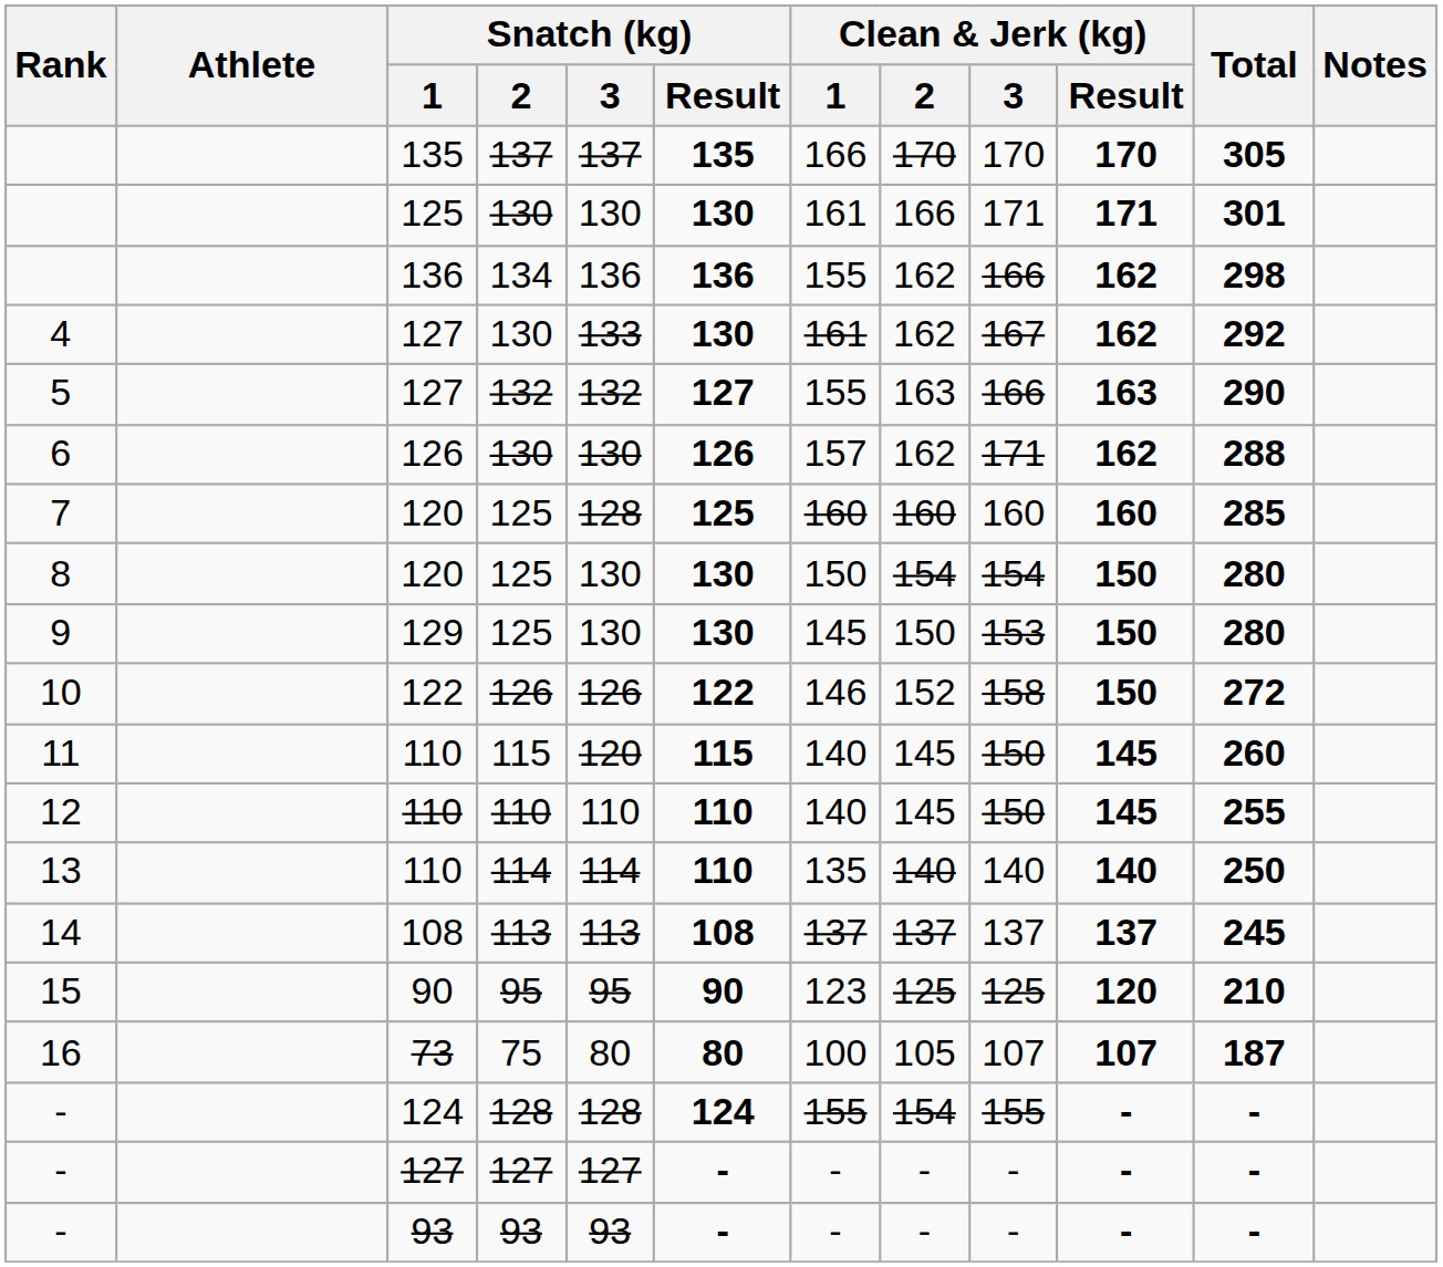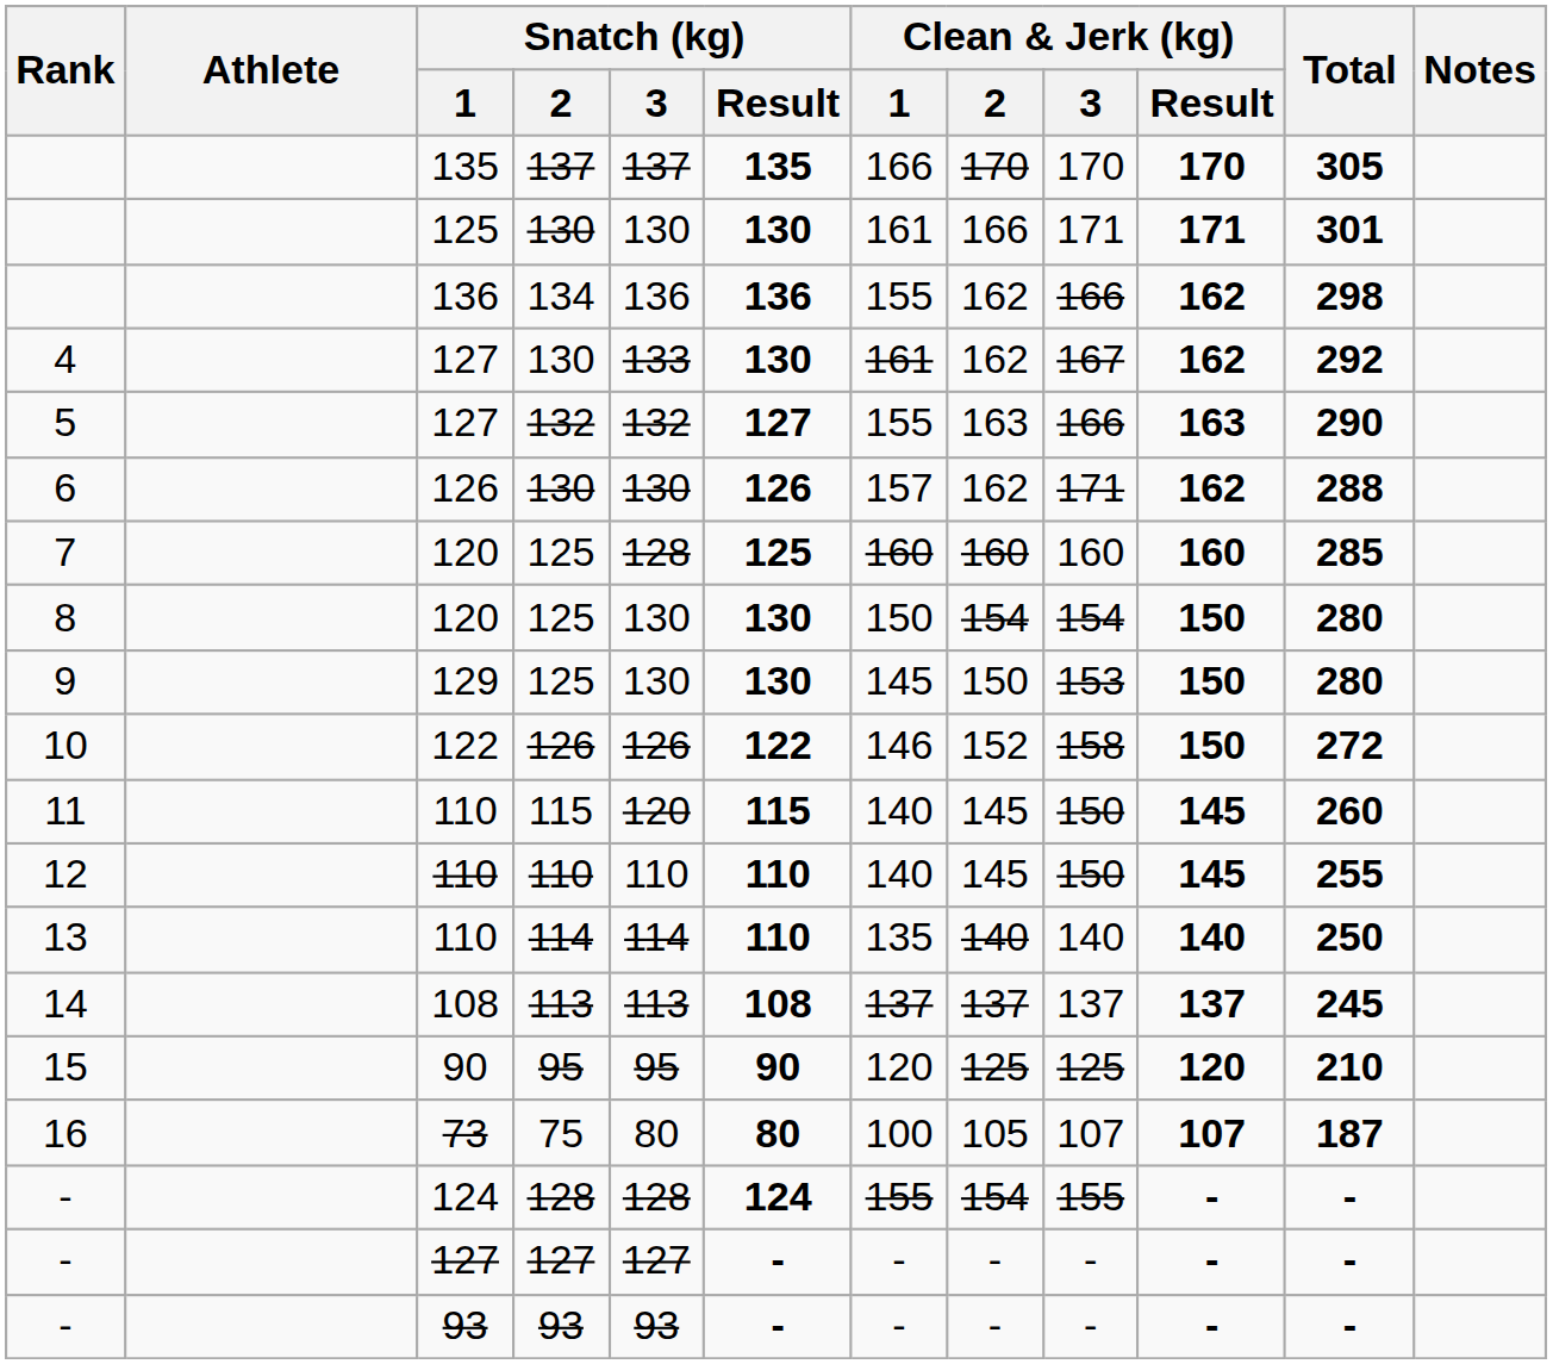15 | Clean & Jerk (kg) / 1: 123 -> 120
